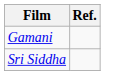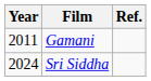+ column: Year | 2011 | 2024
